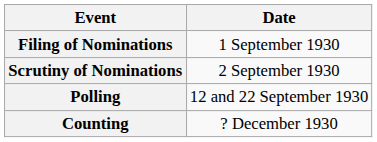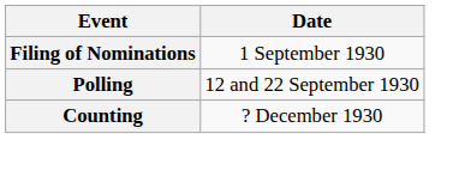- row: Scrutiny of Nominations | 2 September 1930
